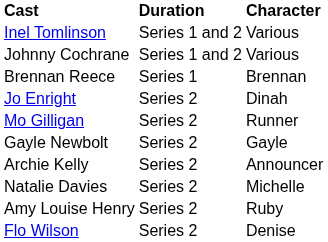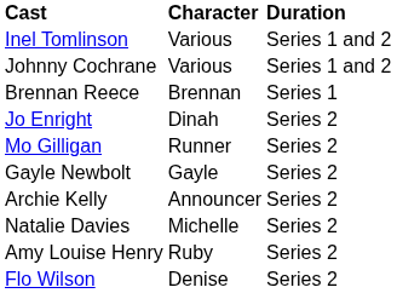columns swapped: Character <-> Duration
